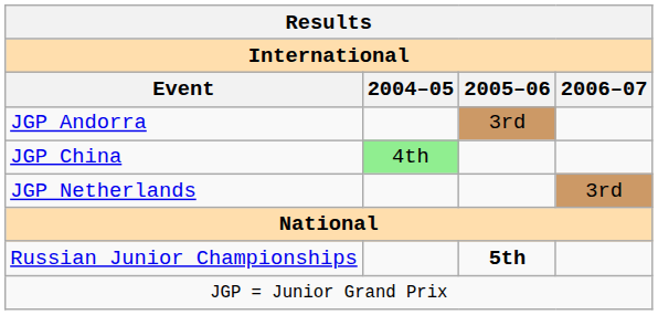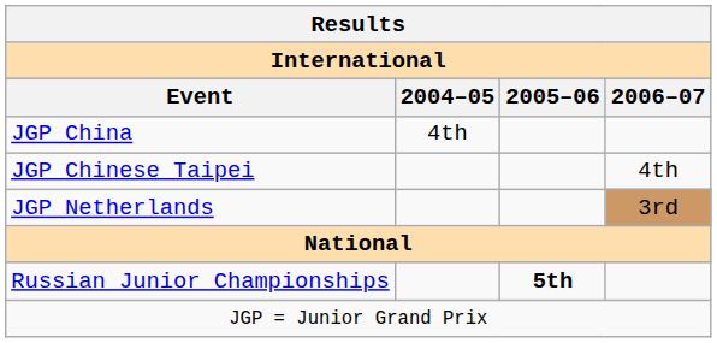- row: JGP Andorra | 3rd
JGP China | 2004–05: lightgreen background -> no background
+ row: JGP Chinese Taipei | 4th
